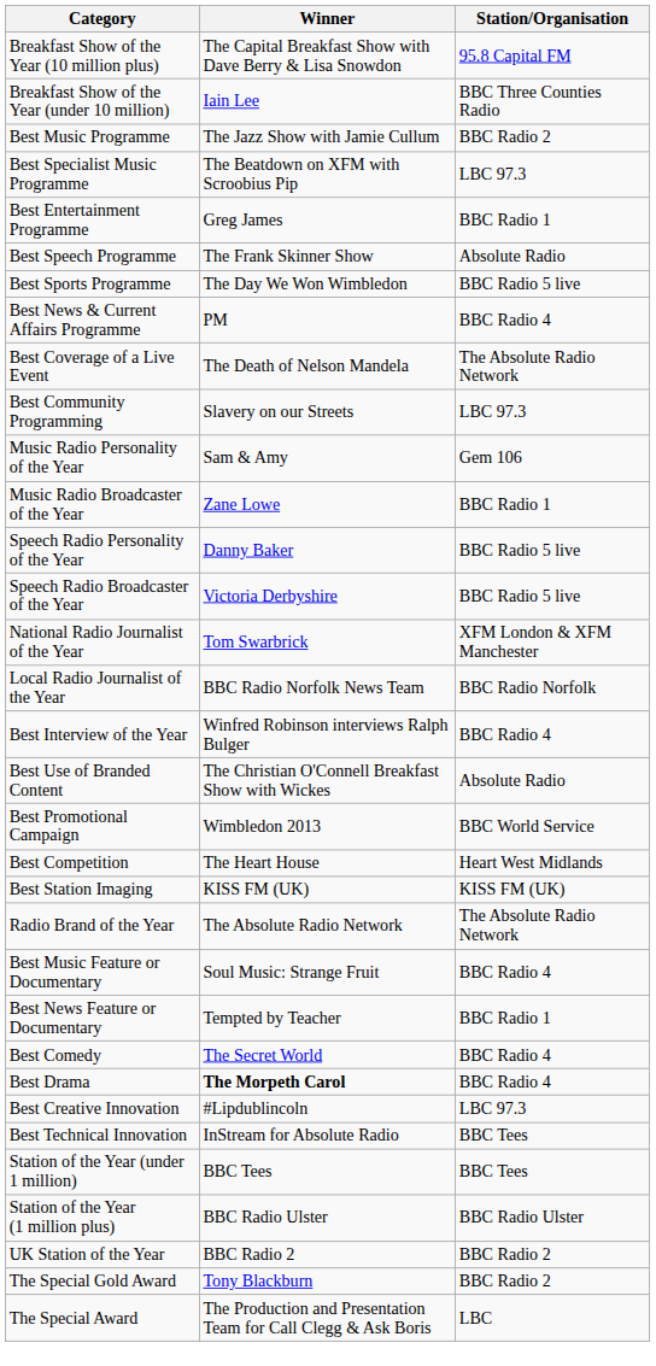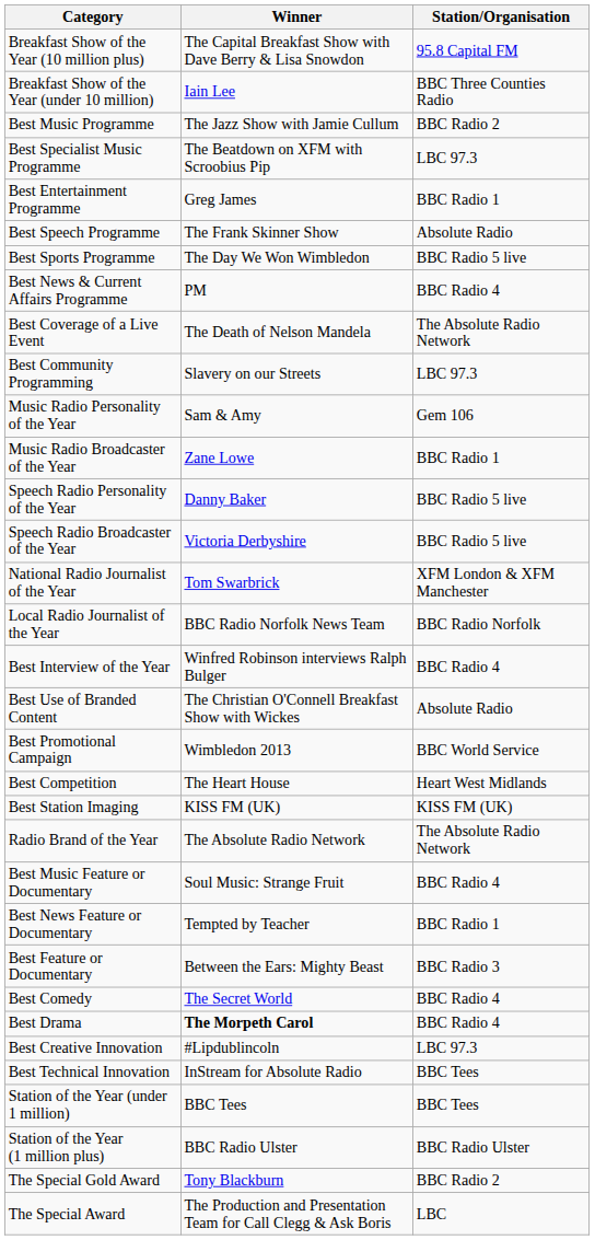+ row: Best Feature or Documentary | Between the Ears: Mighty Beast | BBC Radio 3
- row: UK Station of the Year | BBC Radio 2 | BBC Radio 2
